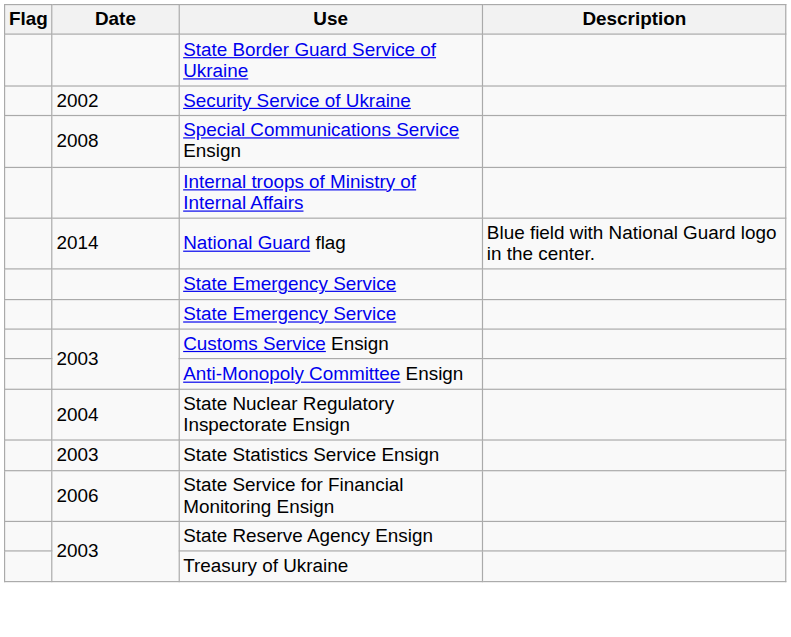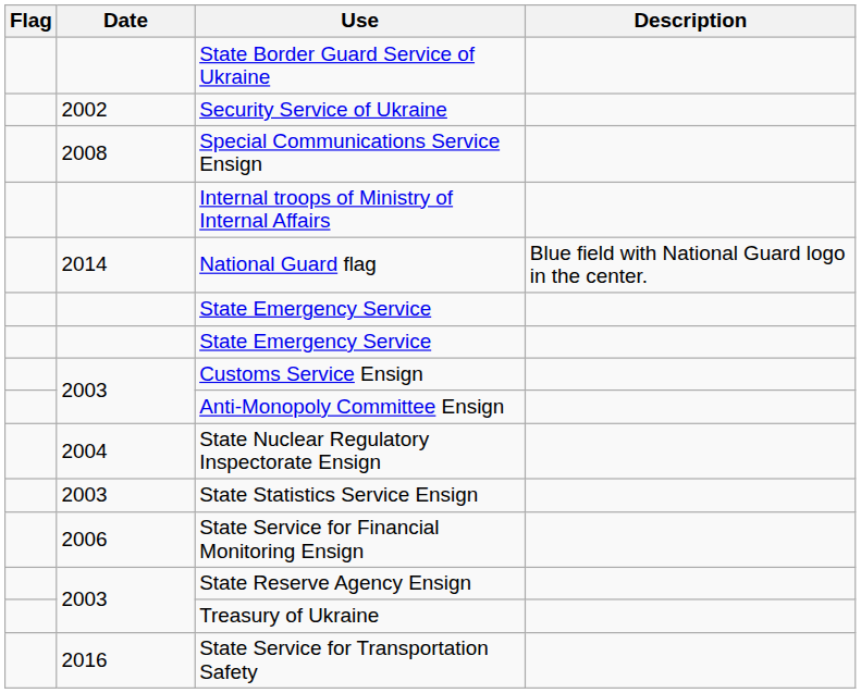+ row: 2016 | State Service for Transportation Safety
